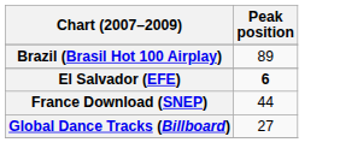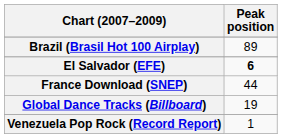Global Dance Tracks (Billboard) | Peak position: 27 -> 19
+ row: Venezuela Pop Rock (Record Report) | 1
